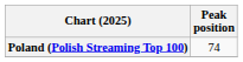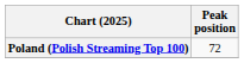Poland (Polish Streaming Top 100) | Peak position: 74 -> 72
